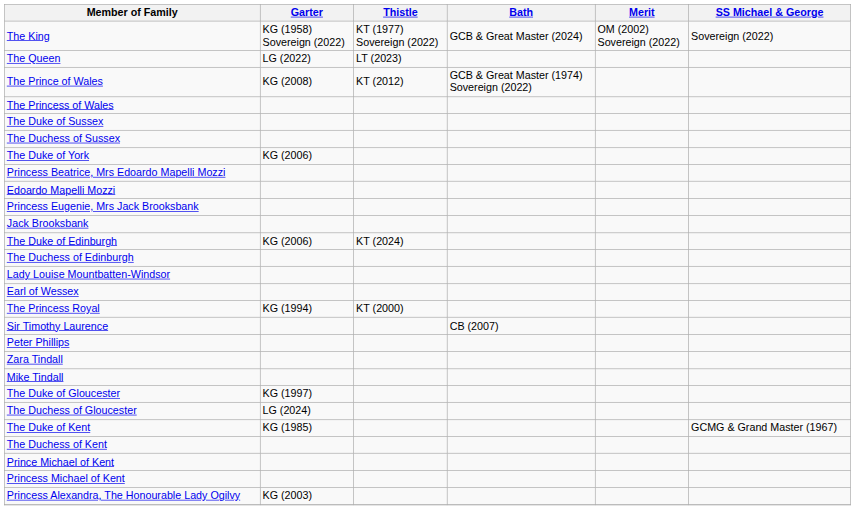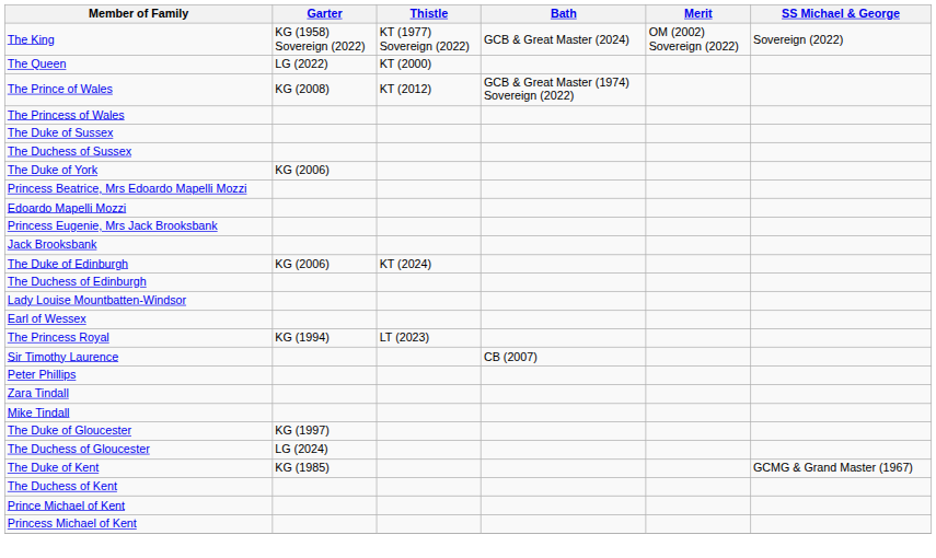The Queen | Thistle: LT (2023) -> KT (2000)
The Princess Royal | Thistle: KT (2000) -> LT (2023)
- row: Princess Alexandra, The Honourable Lady Ogilvy | KG (2003)
